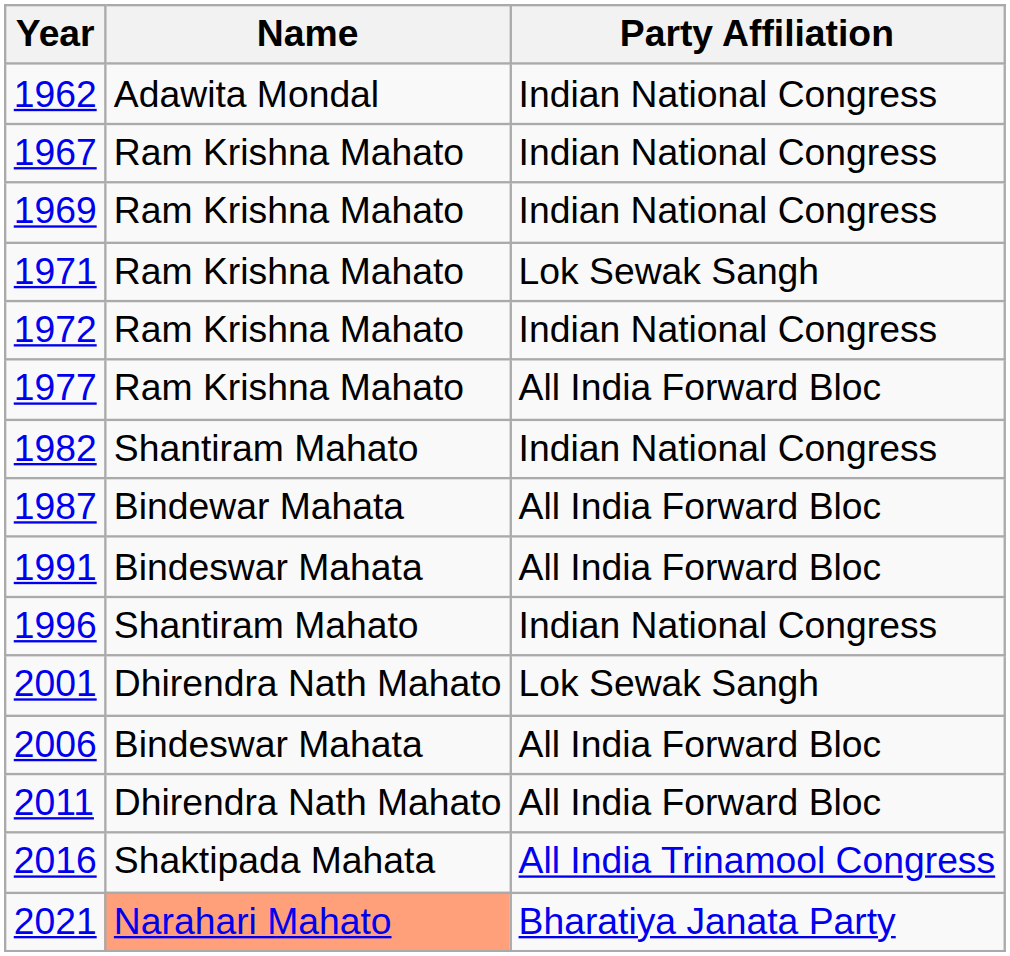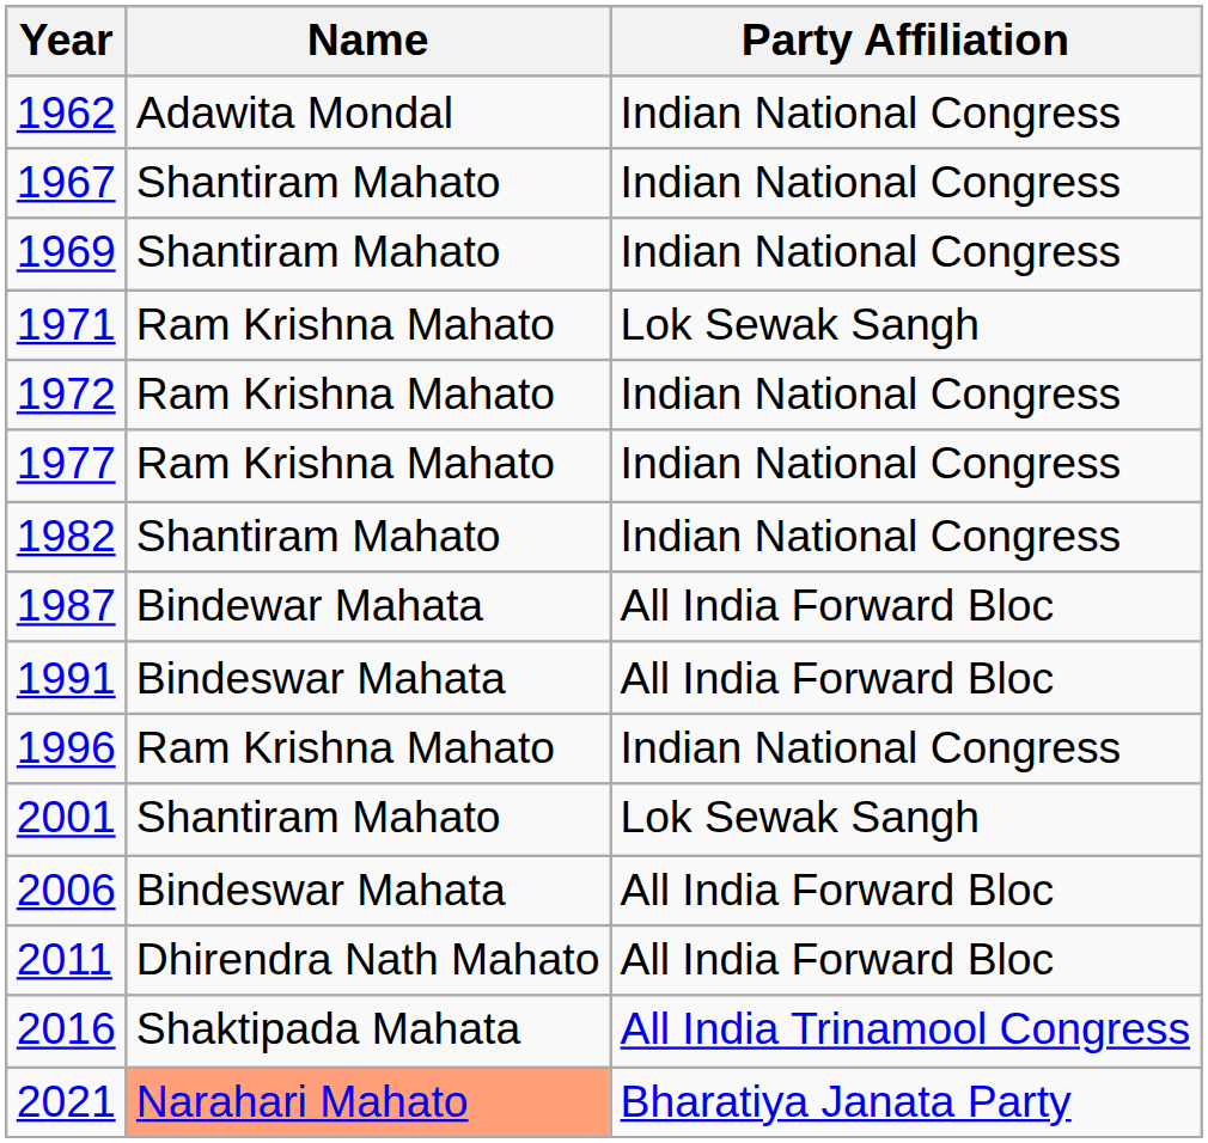1967 | Name: Ram Krishna Mahato -> Shantiram Mahato
1969 | Name: Ram Krishna Mahato -> Shantiram Mahato
1977 | Party Affiliation: All India Forward Bloc -> Indian National Congress
1996 | Name: Shantiram Mahato -> Ram Krishna Mahato
2001 | Name: Dhirendra Nath Mahato -> Shantiram Mahato
